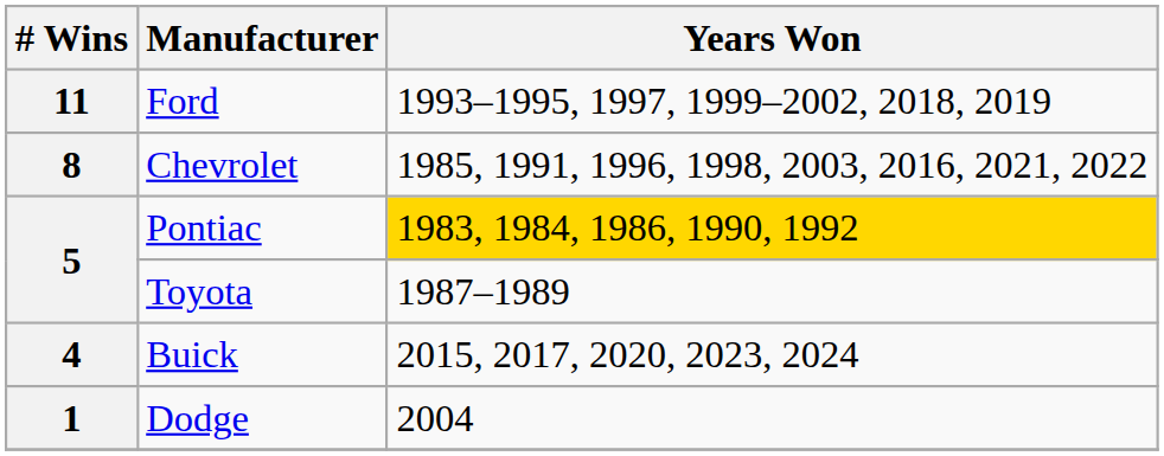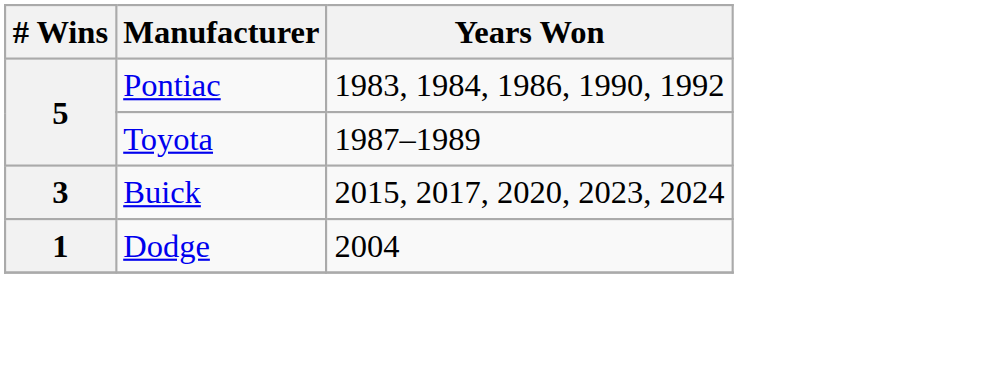- row: 11 | Ford | 1993–1995, 1997, 1999–2002, 2018, 2019
- row: 8 | Chevrolet | 1985, 1991, 1996, 1998, 2003, 2016, 2021, 2022
Pontiac | Years Won: gold background -> no background
Buick | # Wins: 4 -> 3
